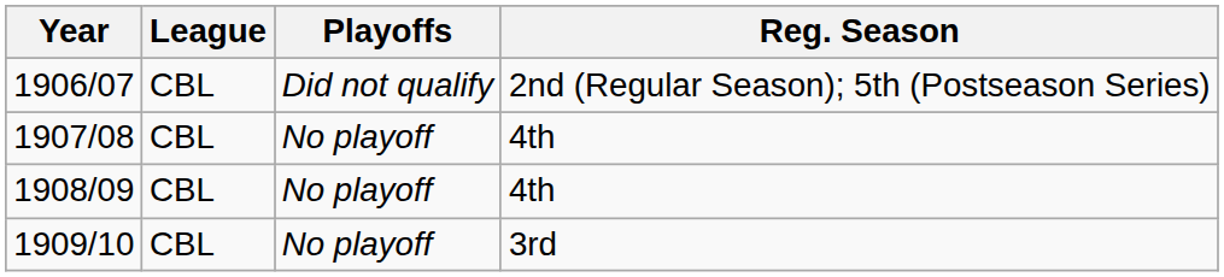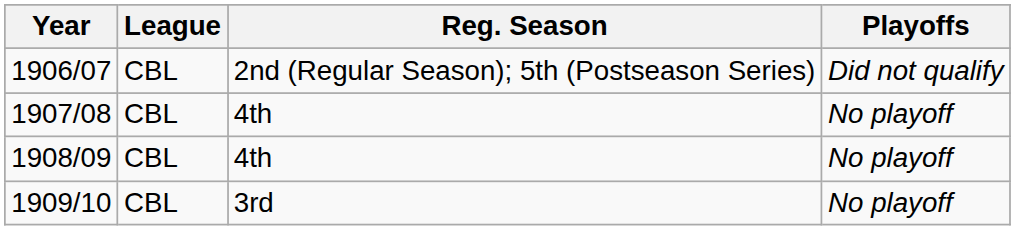columns swapped: Reg. Season <-> Playoffs
